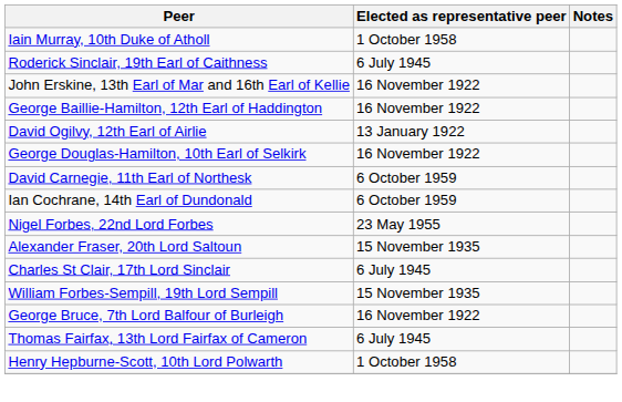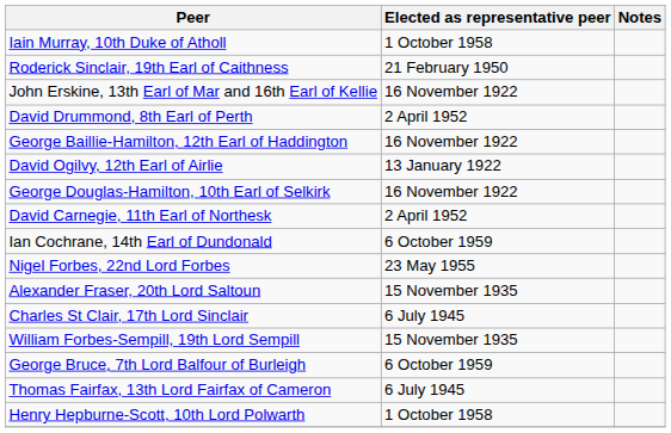Roderick Sinclair, 19th Earl of Caithness | Elected as representative peer: 6 July 1945 -> 21 February 1950
+ row: David Drummond, 8th Earl of Perth | 2 April 1952
David Carnegie, 11th Earl of Northesk | Elected as representative peer: 6 October 1959 -> 2 April 1952
George Bruce, 7th Lord Balfour of Burleigh | Elected as representative peer: 16 November 1922 -> 6 October 1959
